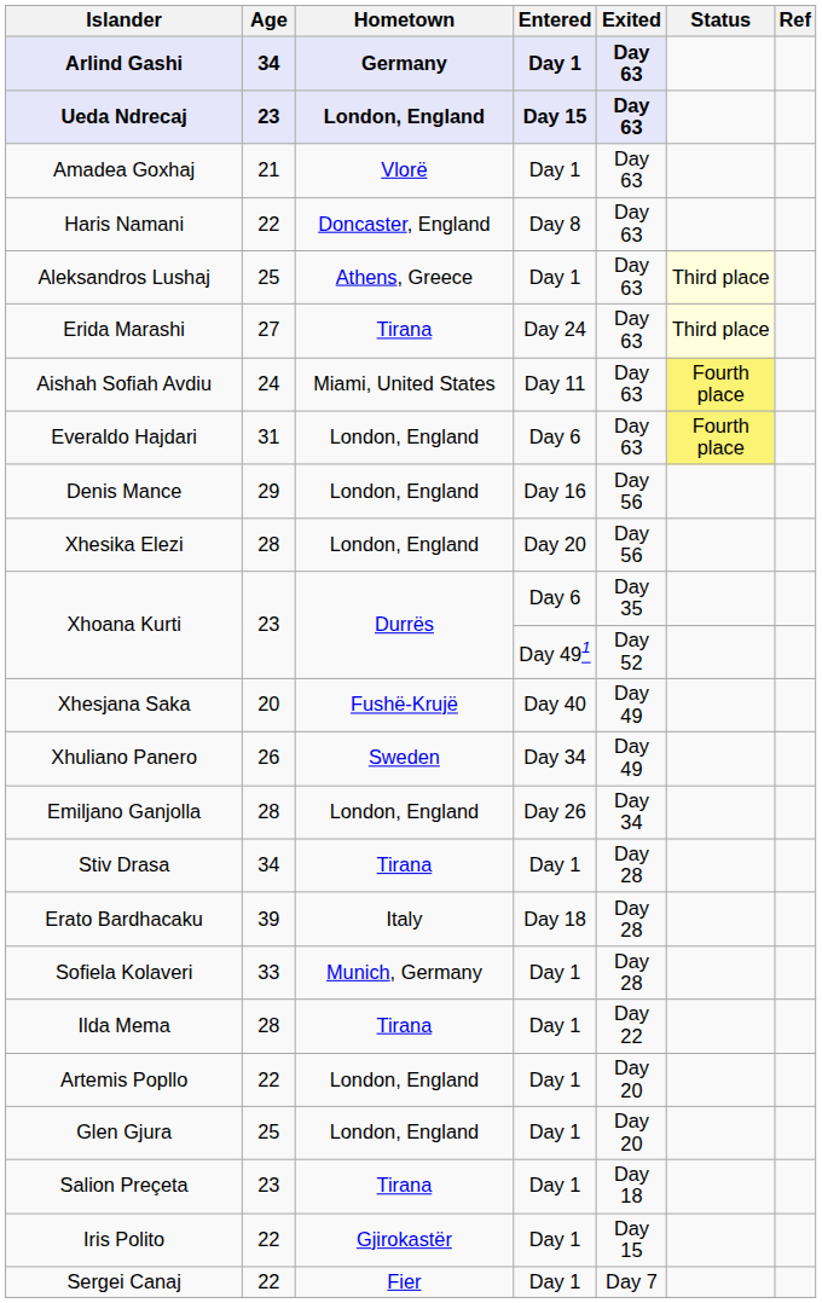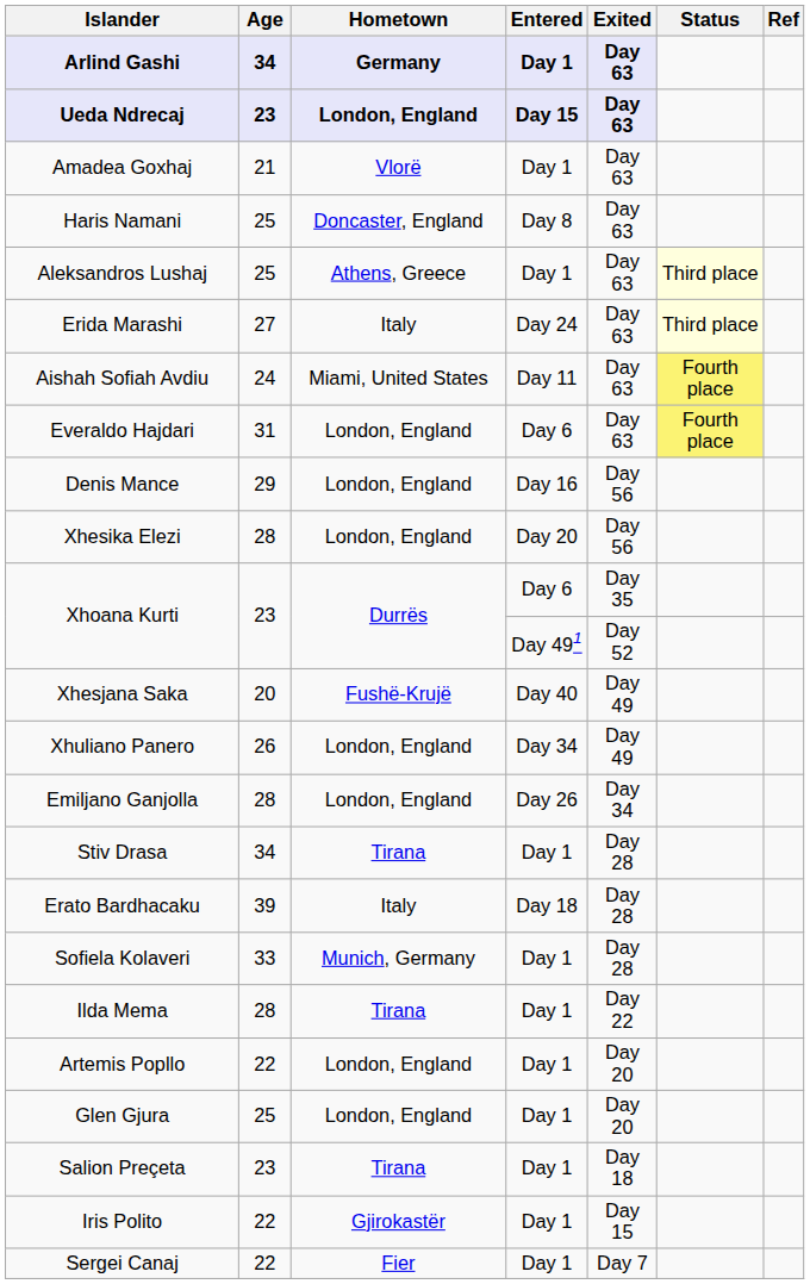Haris Namani | Age: 22 -> 25
Erida Marashi | Hometown: Tirana -> Italy
Xhuliano Panero | Hometown: Sweden -> London, England
